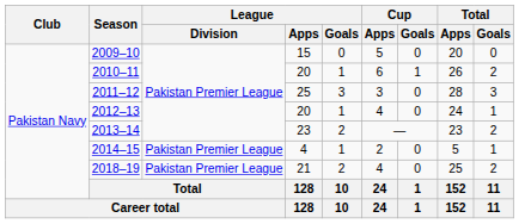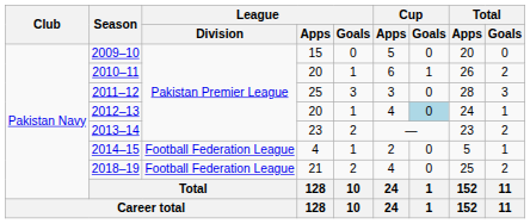2012–13 | Cup / Goals: no background -> lightblue background
2014–15 | League / Division: Pakistan Premier League -> Football Federation League
2018–19 | League / Division: Pakistan Premier League -> Football Federation League
